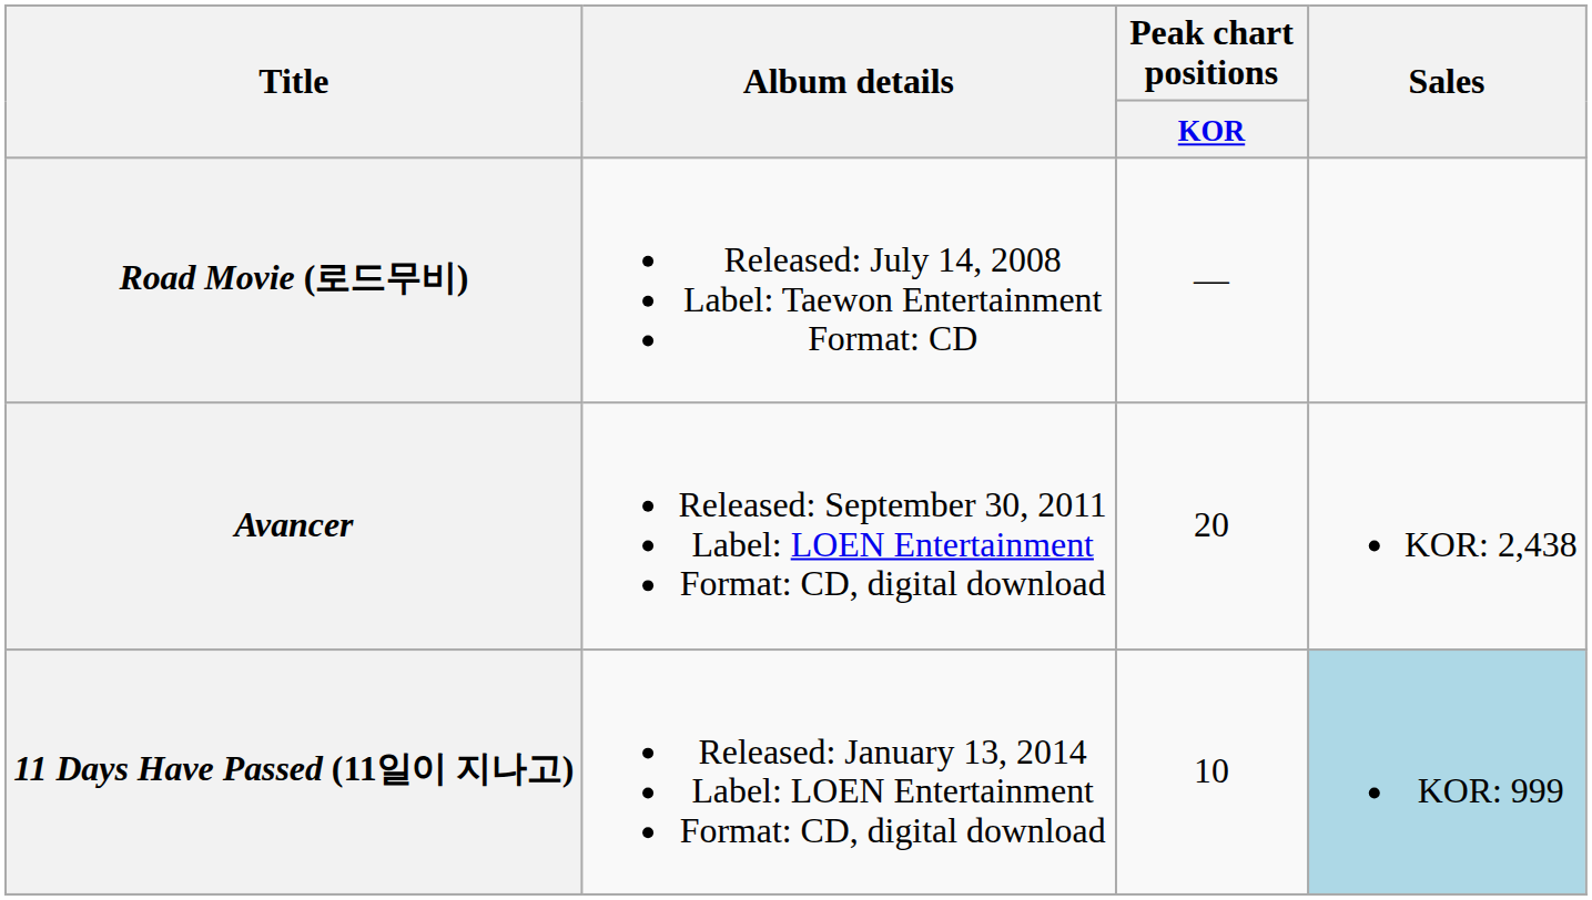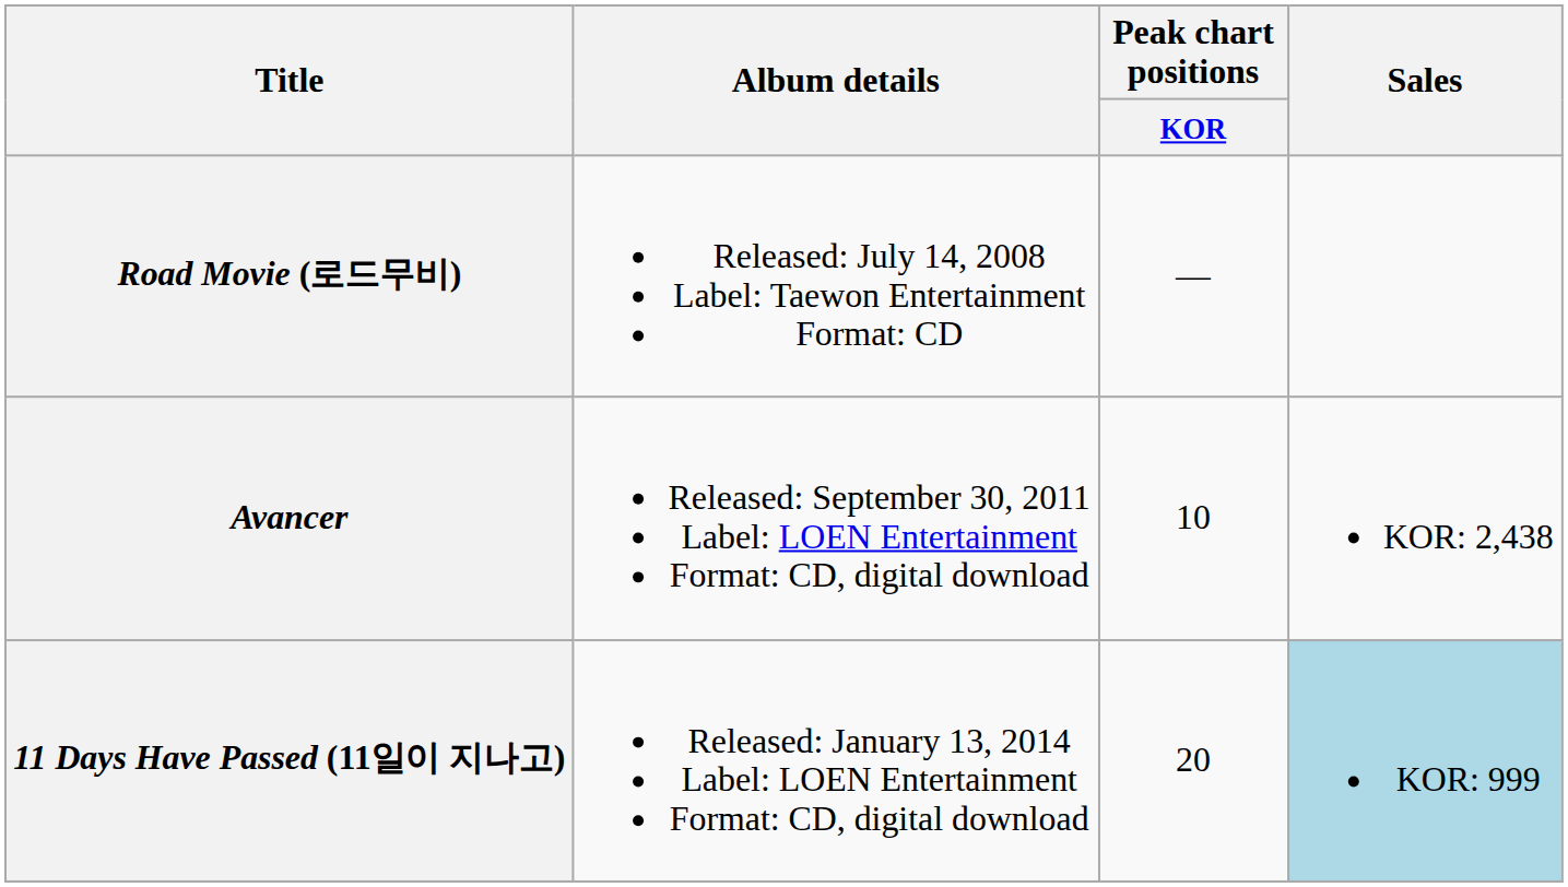Avancer | Peak chart positions / KOR: 20 -> 10
11 Days Have Passed (11일이 지나고) | Peak chart positions / KOR: 10 -> 20
